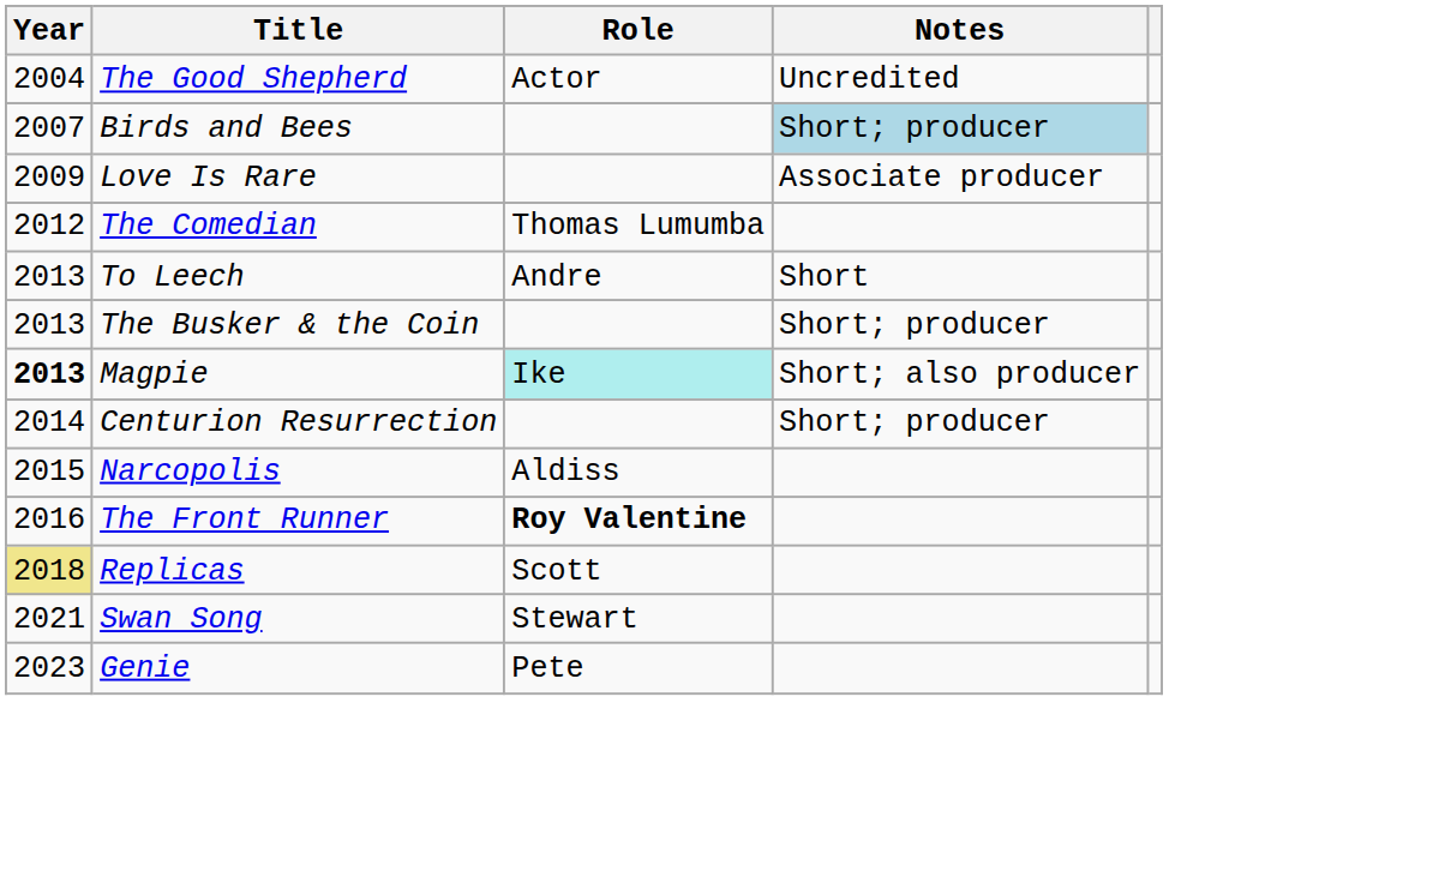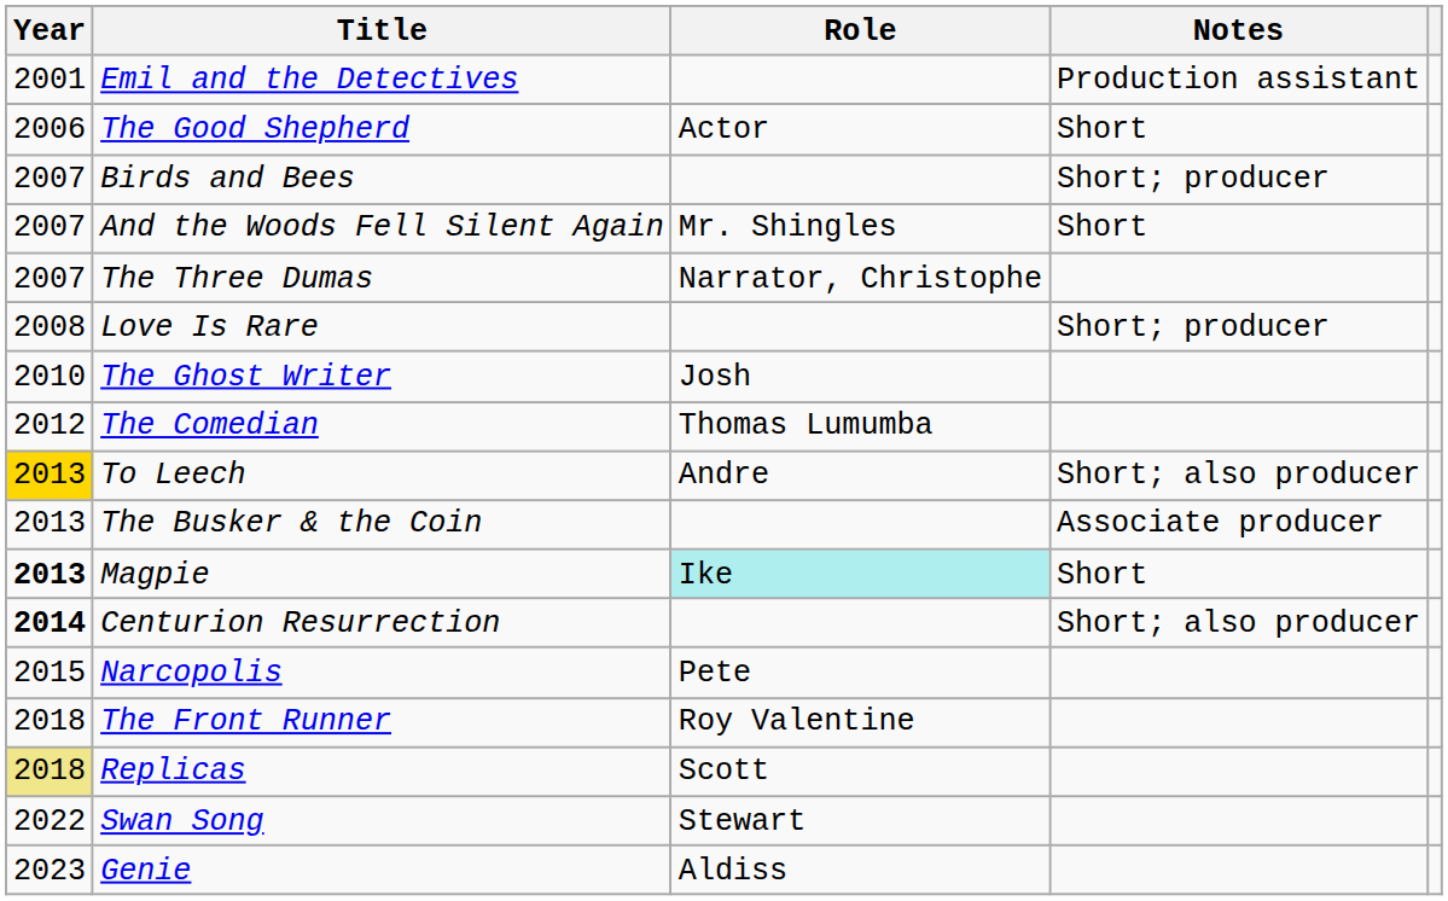+ row: 2001 | Emil and the Detectives | Production assistant
The Good Shepherd | Year: 2004 -> 2006
The Good Shepherd | Notes: Uncredited -> Short
Birds and Bees | Notes: lightblue background -> no background
+ row: 2007 | And the Woods Fell Silent Again | Mr. Shingles | Short
+ row: 2007 | The Three Dumas | Narrator, Christophe
Love Is Rare | Year: 2009 -> 2008
Love Is Rare | Notes: Associate producer -> Short; producer
+ row: 2010 | The Ghost Writer | Josh
To Leech | Year: no background -> gold background
To Leech | Notes: Short -> Short; also producer
The Busker & the Coin | Notes: Short; producer -> Associate producer
Magpie | Notes: Short; also producer -> Short
Centurion Resurrection | Year: normal -> bold
Centurion Resurrection | Notes: Short; producer -> Short; also producer
Narcopolis | Role: Aldiss -> Pete
The Front Runner | Year: 2016 -> 2018
The Front Runner | Role: bold -> normal
Swan Song | Year: 2021 -> 2022
Genie | Role: Pete -> Aldiss
